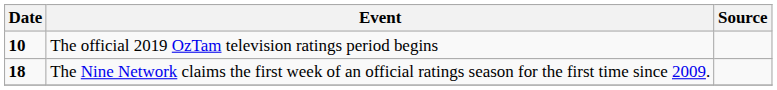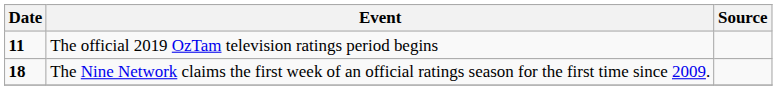The official 2019 OzTam television ratings period begins | Date: 10 -> 11
